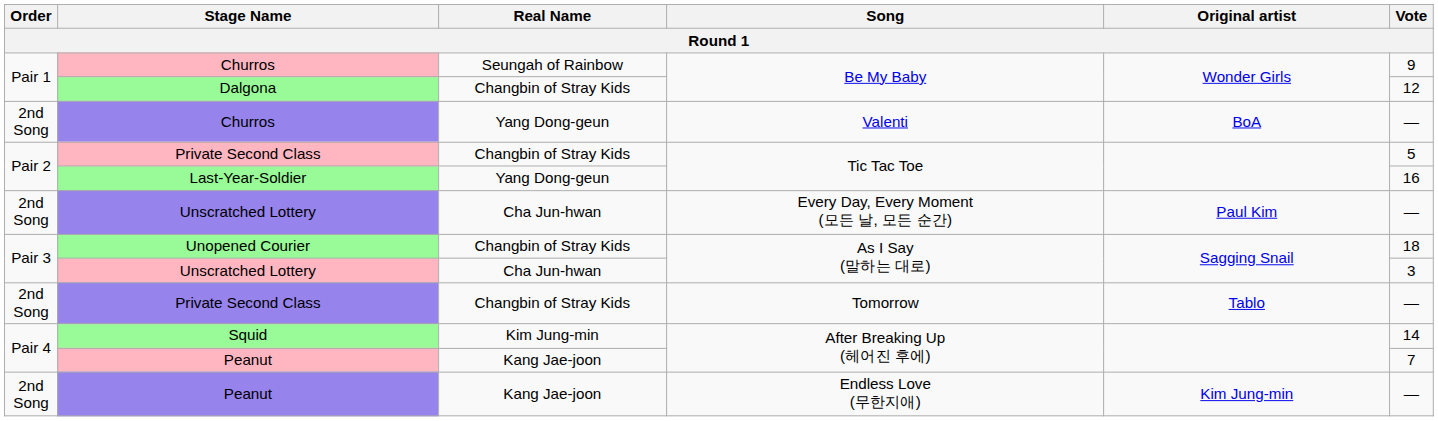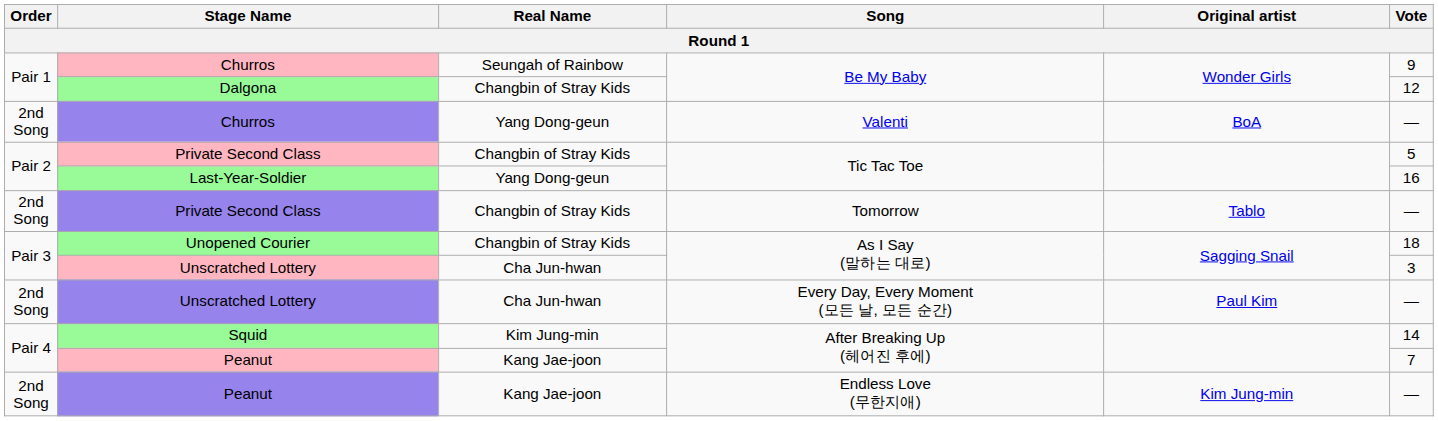rows swapped: Private Second Class / Tomorrow <-> Unscratched Lottery / Every Day, Every Moment (모든 날, 모든 순간)
